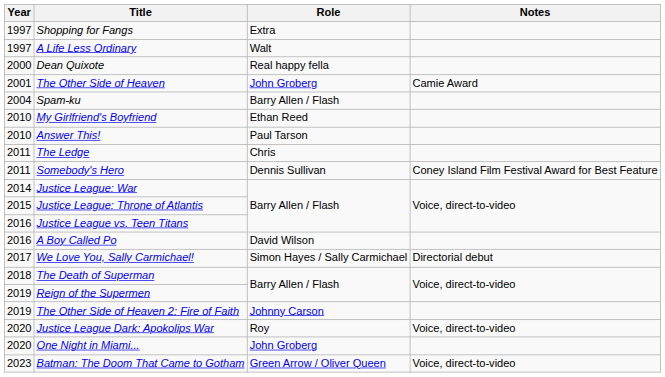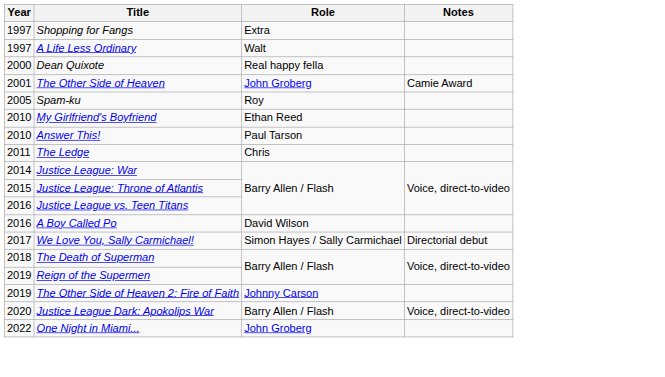Spam-ku | Year: 2004 -> 2005
Spam-ku | Role: Barry Allen / Flash -> Roy
- row: 2011 | Somebody's Hero | Dennis Sullivan | Coney Island Film Festival Award for Best Feature
Justice League Dark: Apokolips War | Role: Roy -> Barry Allen / Flash
One Night in Miami... | Year: 2020 -> 2022
- row: 2023 | Batman: The Doom That Came to Gotham | Green Arrow / Oliver Queen | Voice, direct-to-video
